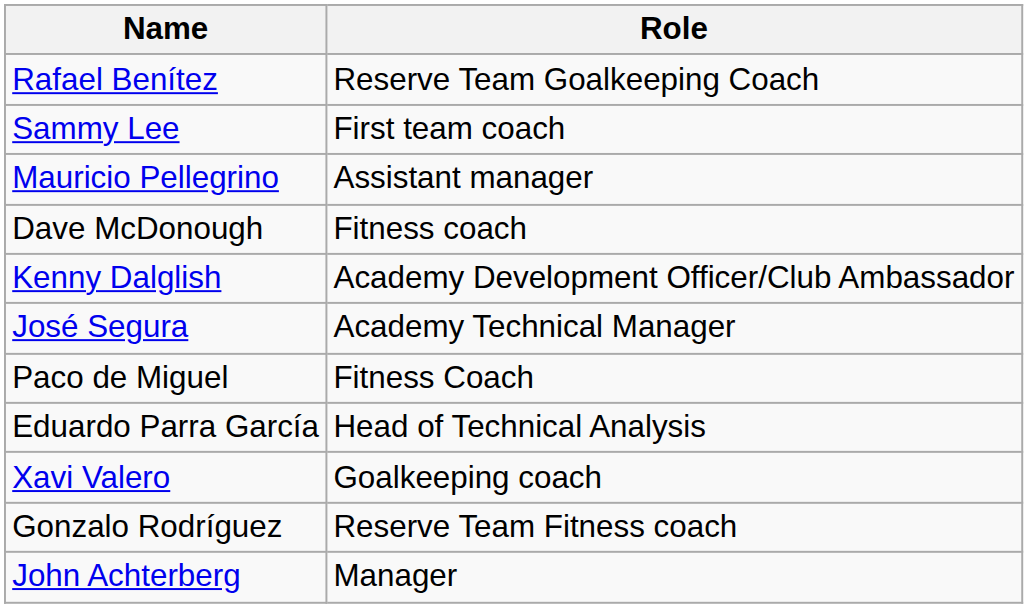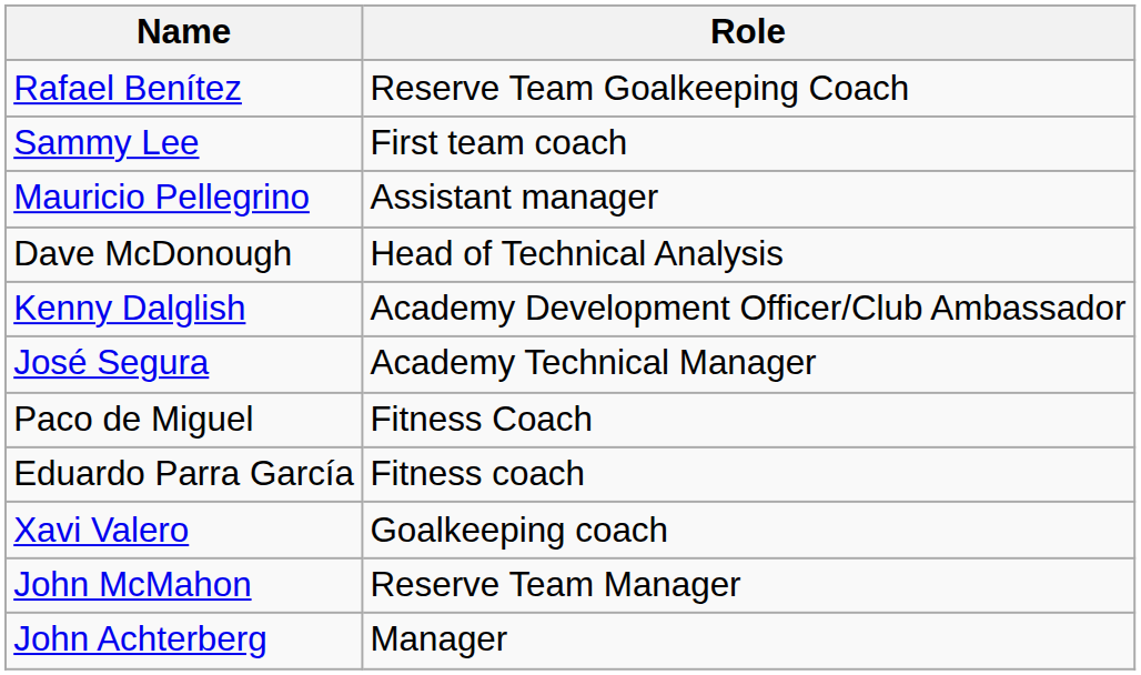Dave McDonough | Role: Fitness coach -> Head of Technical Analysis
Eduardo Parra García | Role: Head of Technical Analysis -> Fitness coach
+ row: John McMahon | Reserve Team Manager
- row: Gonzalo Rodríguez | Reserve Team Fitness coach
